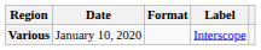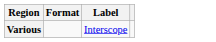- column: Date | January 10, 2020
